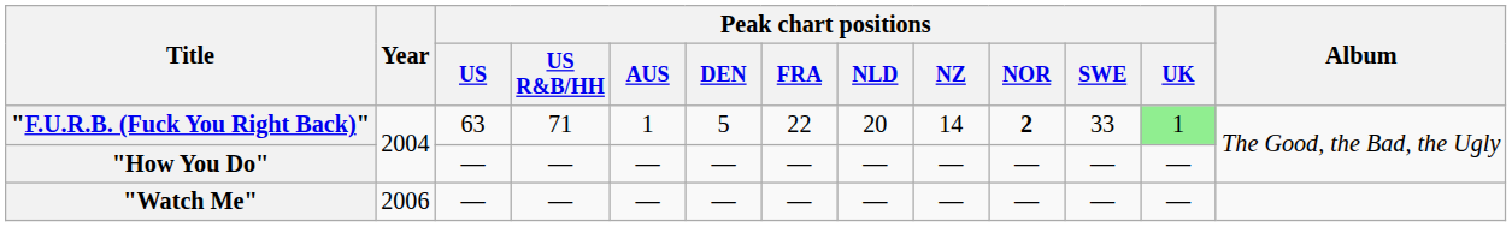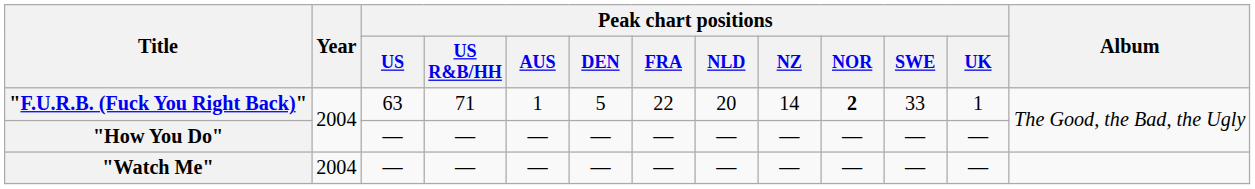"F.U.R.B. (Fuck You Right Back)" | Peak chart positions / UK: lightgreen background -> no background
"Watch Me" | Year: 2006 -> 2004
